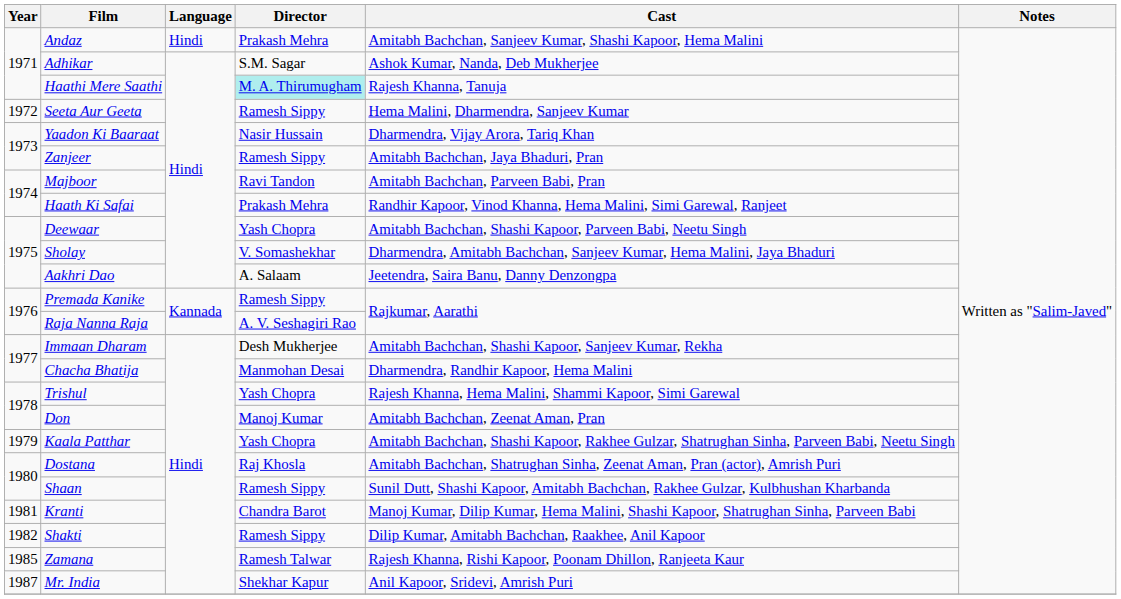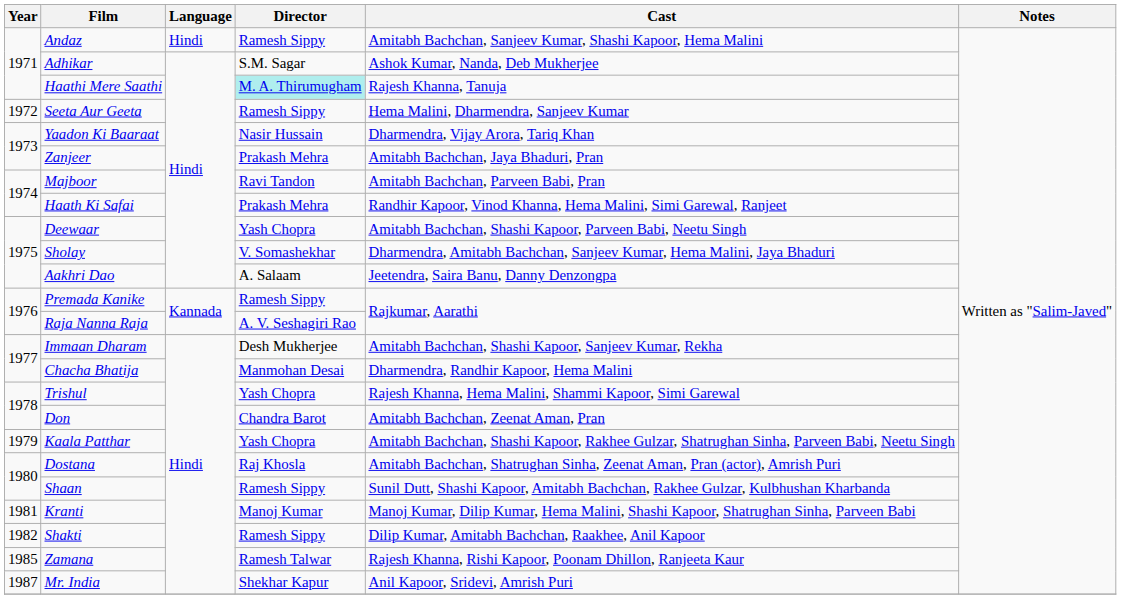Andaz | Director: Prakash Mehra -> Ramesh Sippy
Zanjeer | Director: Ramesh Sippy -> Prakash Mehra
Don | Director: Manoj Kumar -> Chandra Barot
Kranti | Director: Chandra Barot -> Manoj Kumar
